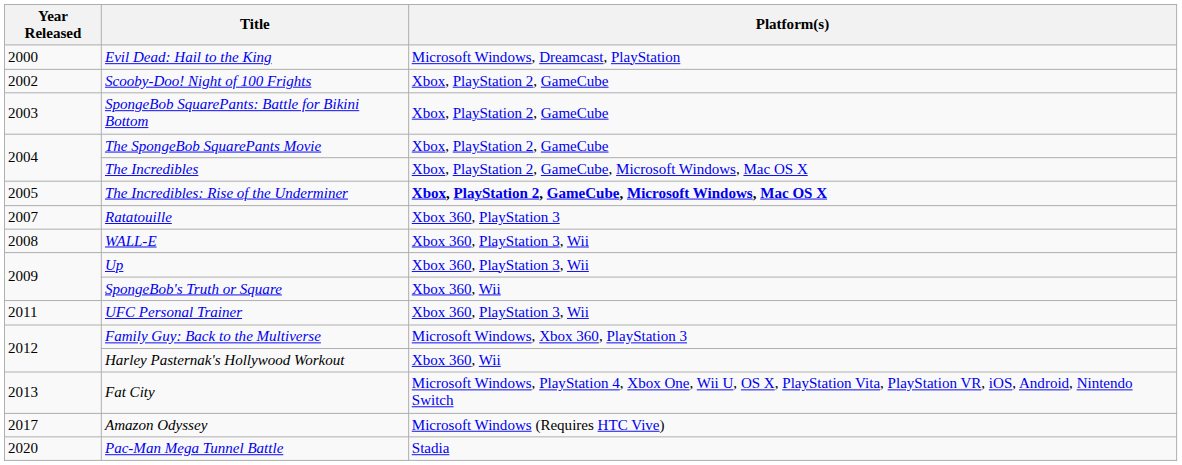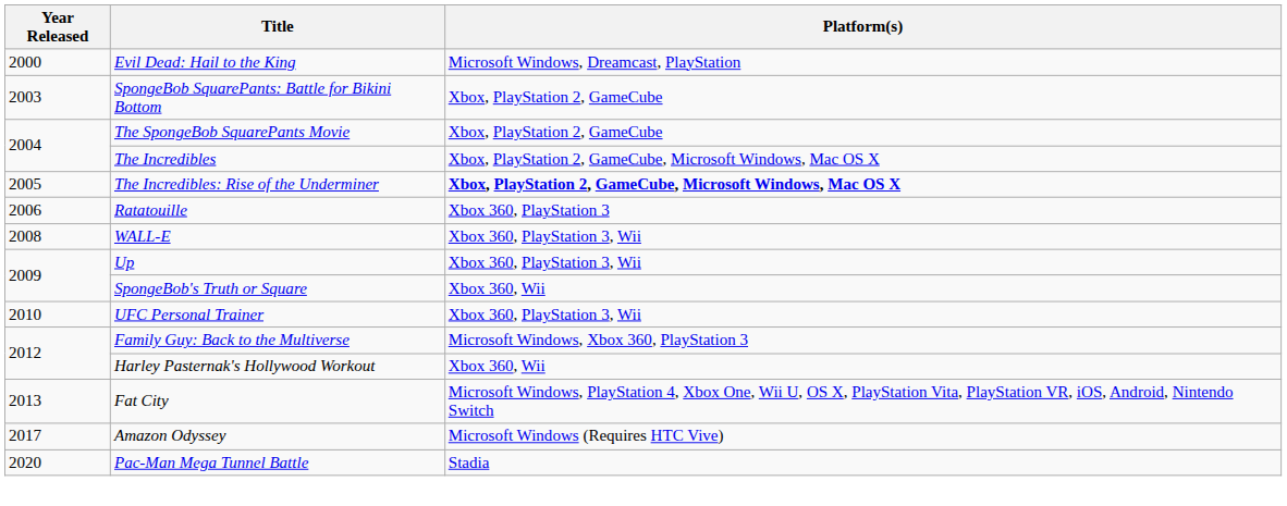- row: 2002 | Scooby-Doo! Night of 100 Frights | Xbox, PlayStation 2, GameCube
Ratatouille | Year Released: 2007 -> 2006
UFC Personal Trainer | Year Released: 2011 -> 2010
